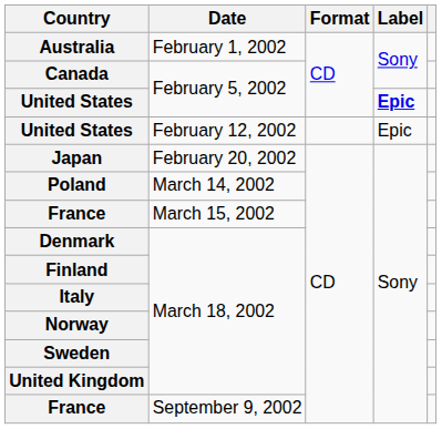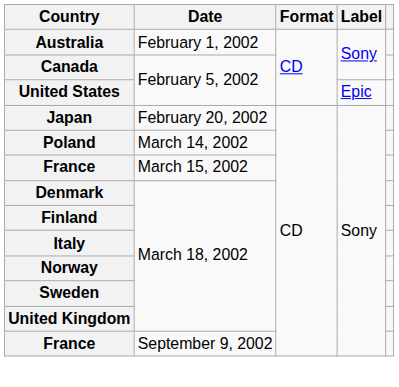United States / February 5, 2002 | Label: bold -> normal
- row: United States | February 12, 2002 | Epic
